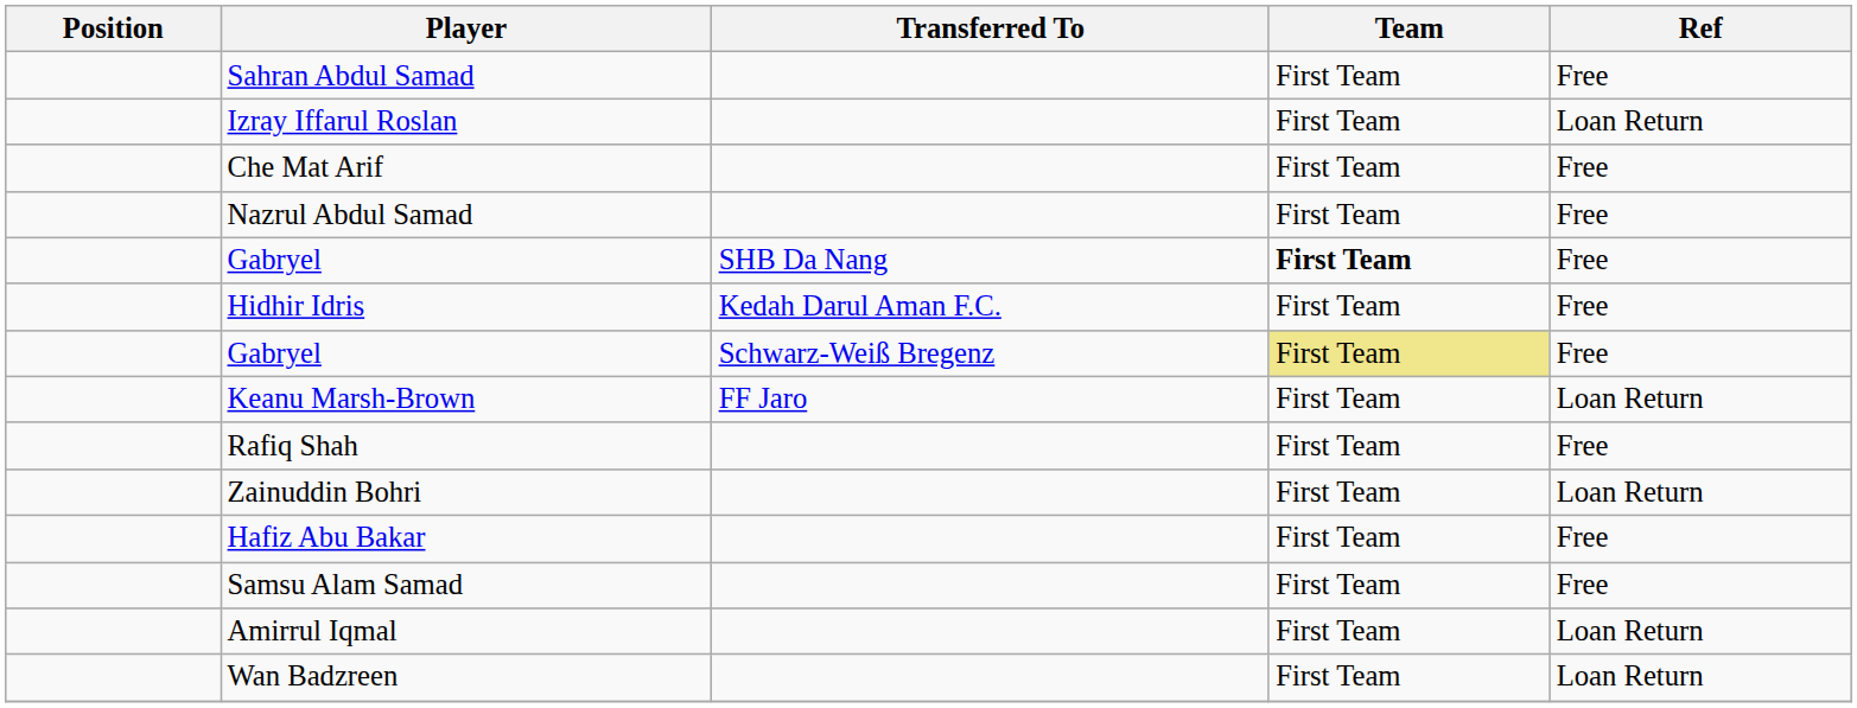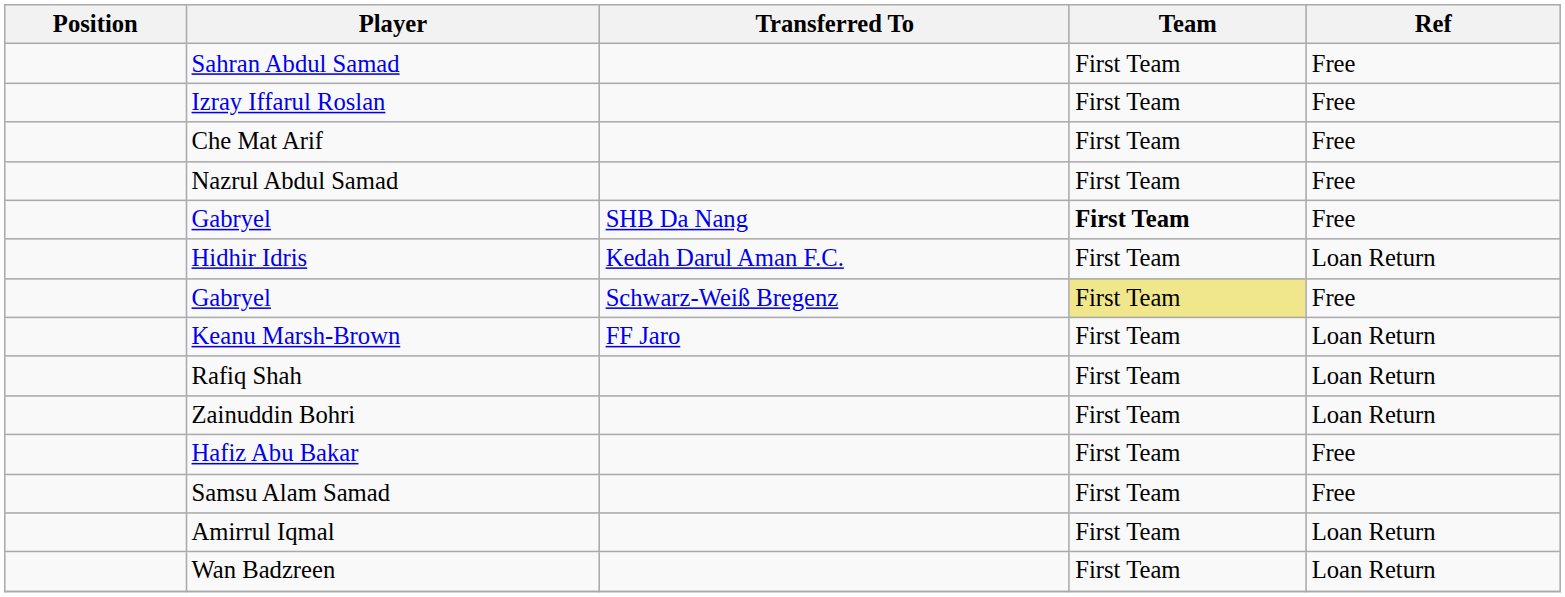Izray Iffarul Roslan | Ref: Loan Return -> Free
Hidhir Idris | Ref: Free -> Loan Return
Rafiq Shah | Ref: Free -> Loan Return
